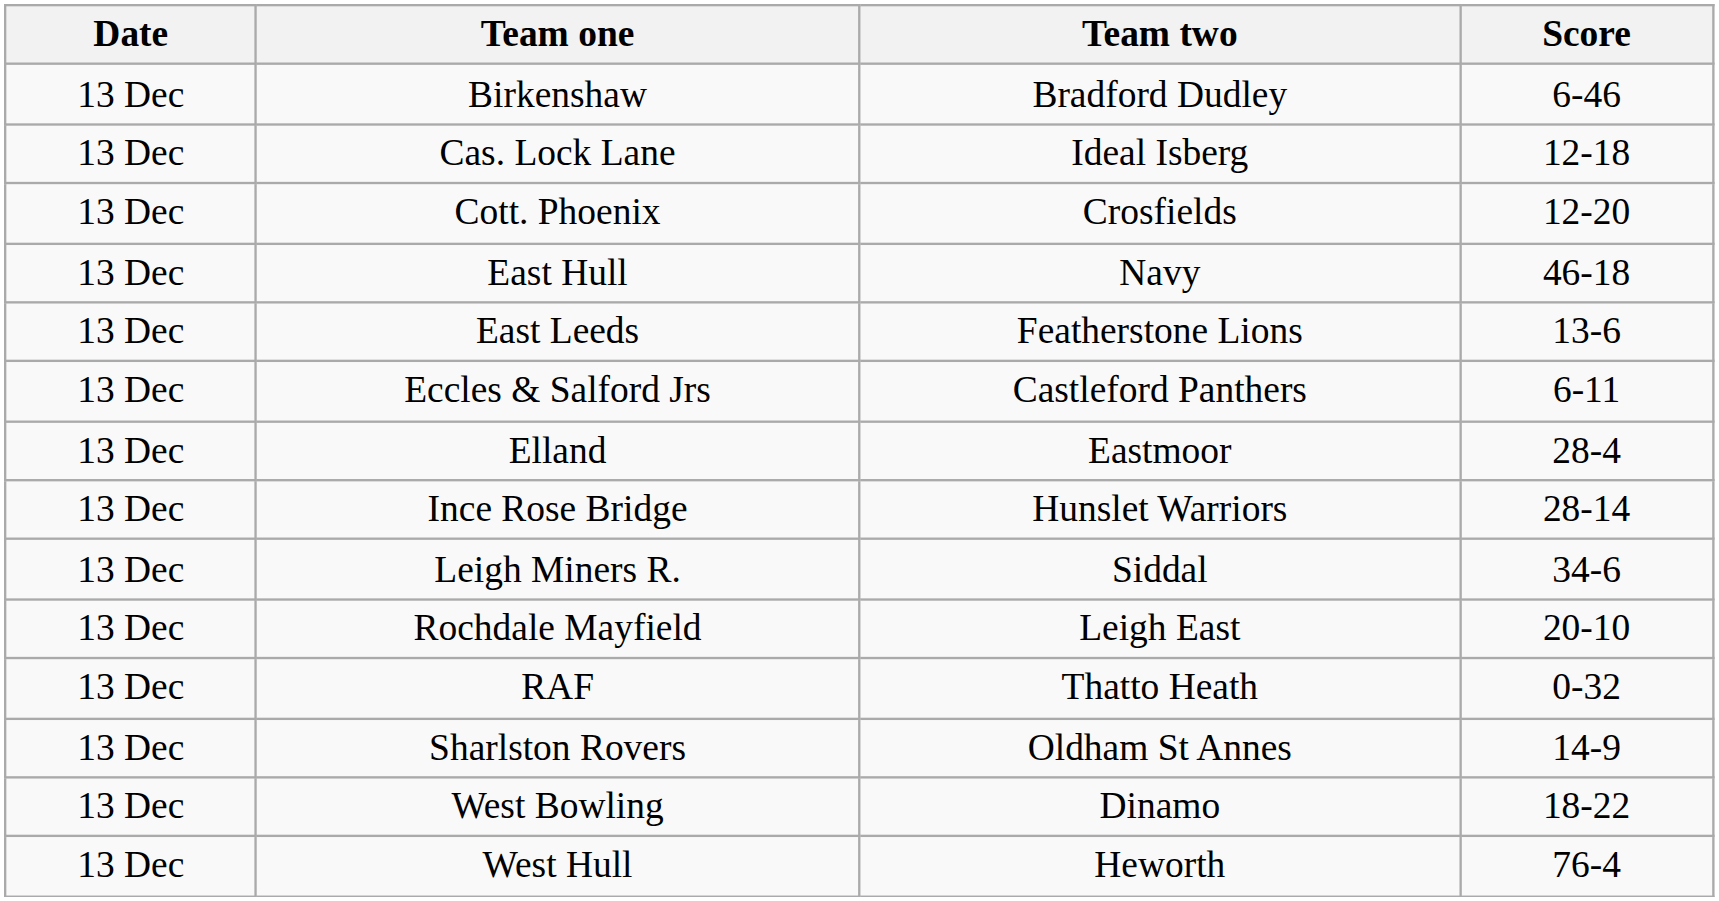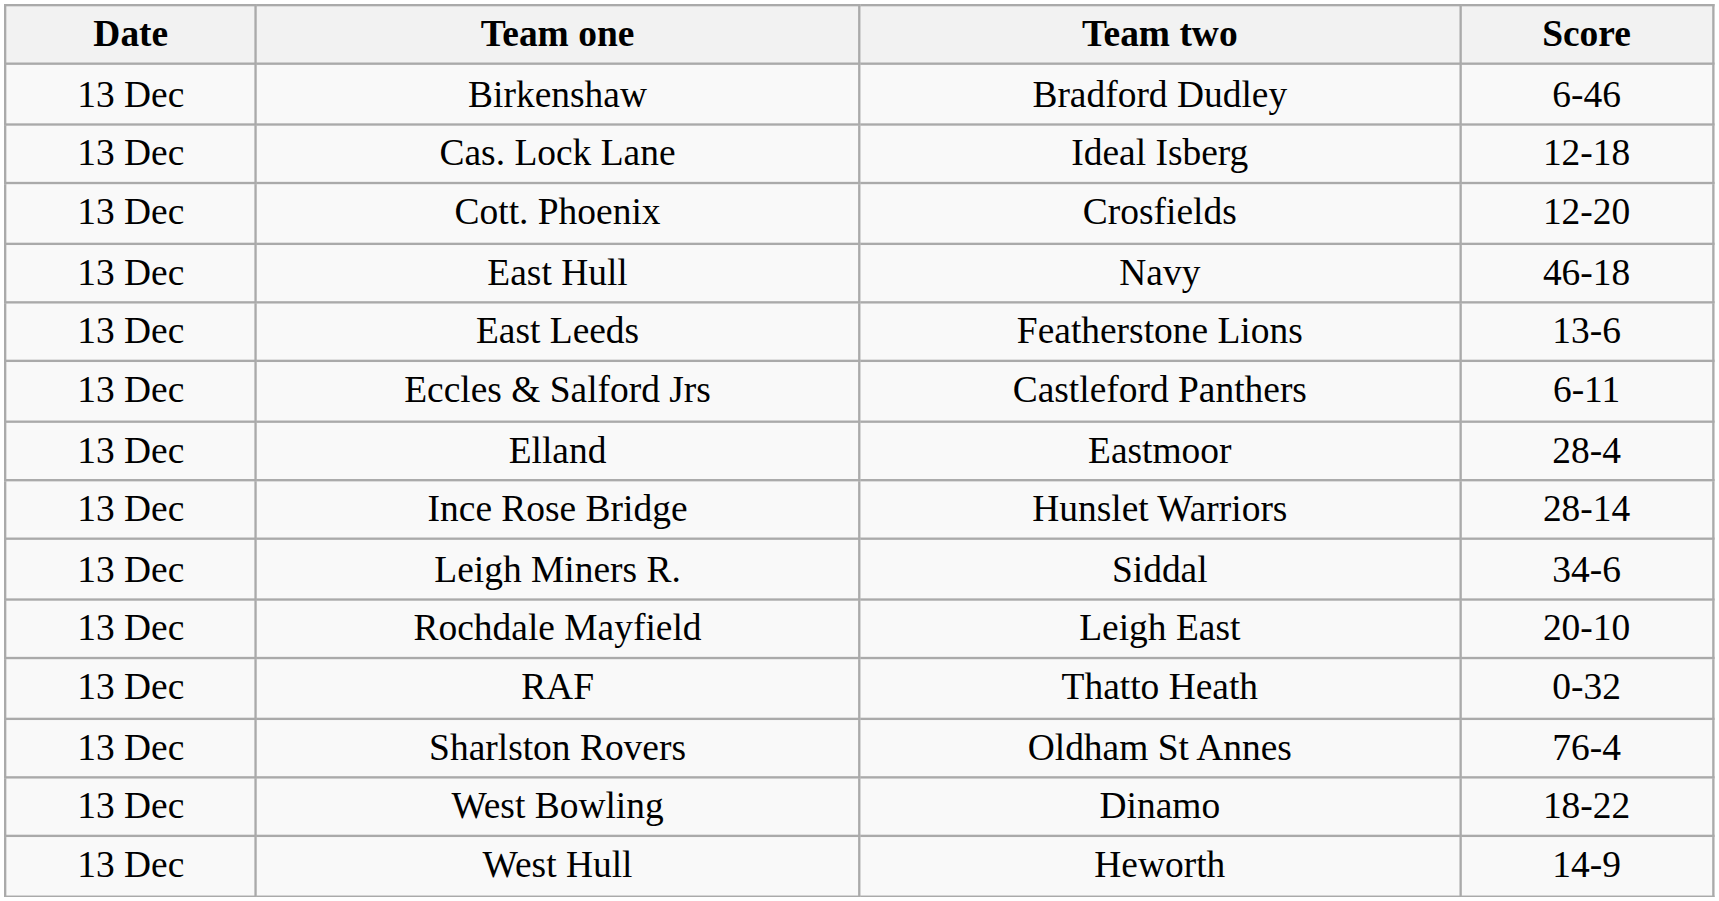Sharlston Rovers | Score: 14-9 -> 76-4
West Hull | Score: 76-4 -> 14-9
